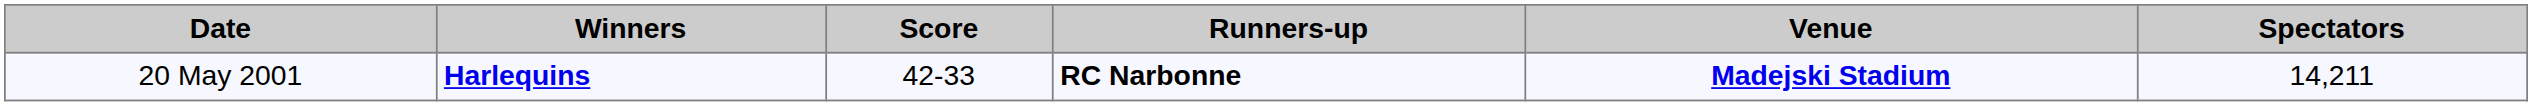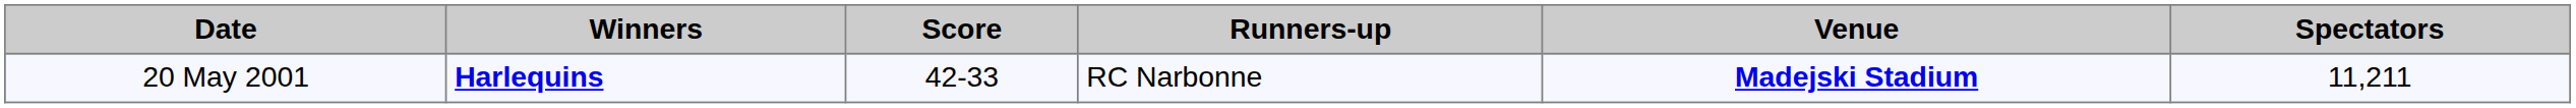20 May 2001 | Runners-up: bold -> normal
20 May 2001 | Spectators: 14,211 -> 11,211
